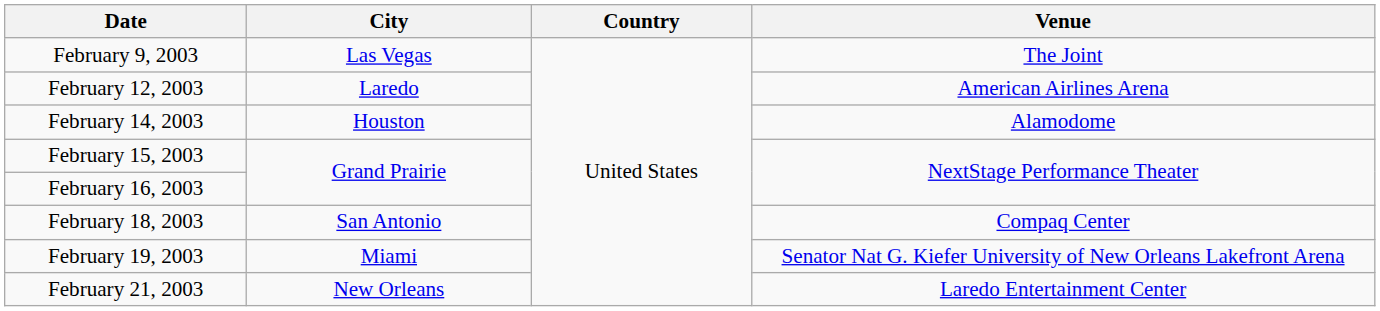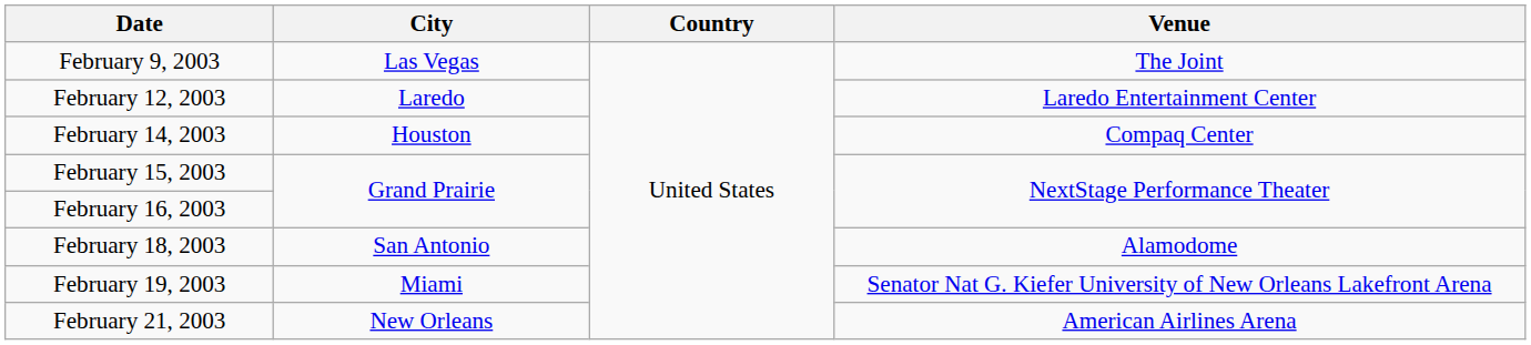February 12, 2003 | Venue: American Airlines Arena -> Laredo Entertainment Center
February 14, 2003 | Venue: Alamodome -> Compaq Center
February 18, 2003 | Venue: Compaq Center -> Alamodome
February 21, 2003 | Venue: Laredo Entertainment Center -> American Airlines Arena
